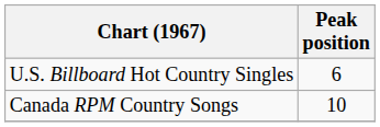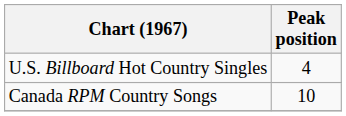U.S. Billboard Hot Country Singles | Peak position: 6 -> 4
